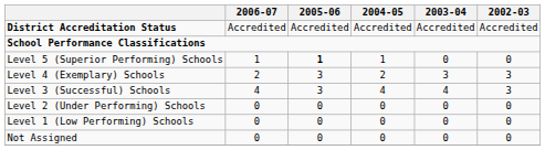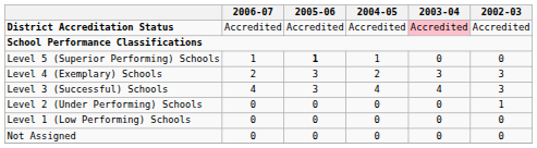District Accreditation Status | 2003-04: no background -> pink background
Level 2 (Under Performing) Schools | 2002-03: 0 -> 1
